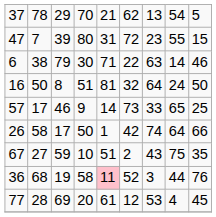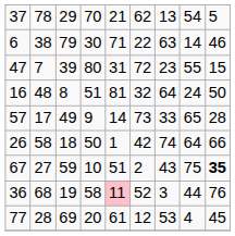rows swapped: 6 <-> 47
16 | column 2: 50 -> 48
57 | column 3: 46 -> 49
57 | column 9: 25 -> 28
26 | column 3: 17 -> 18
67 | column 9: normal -> bold
